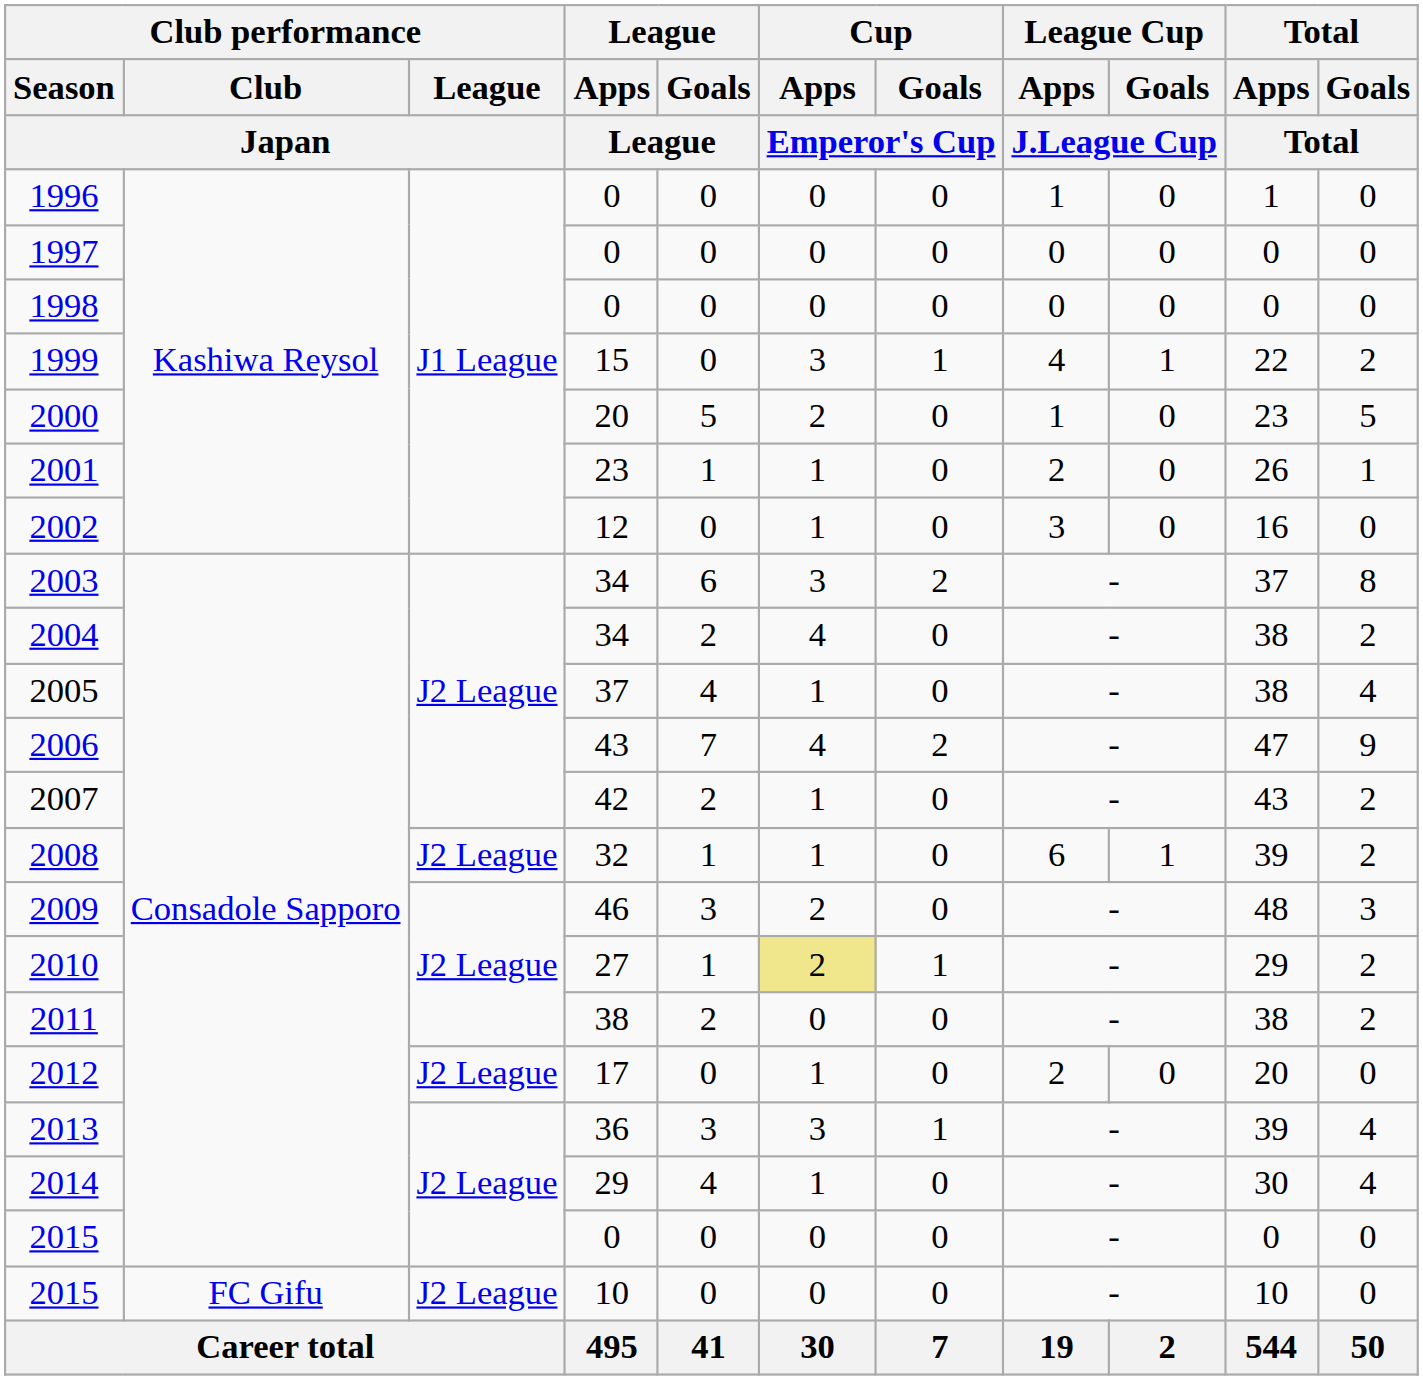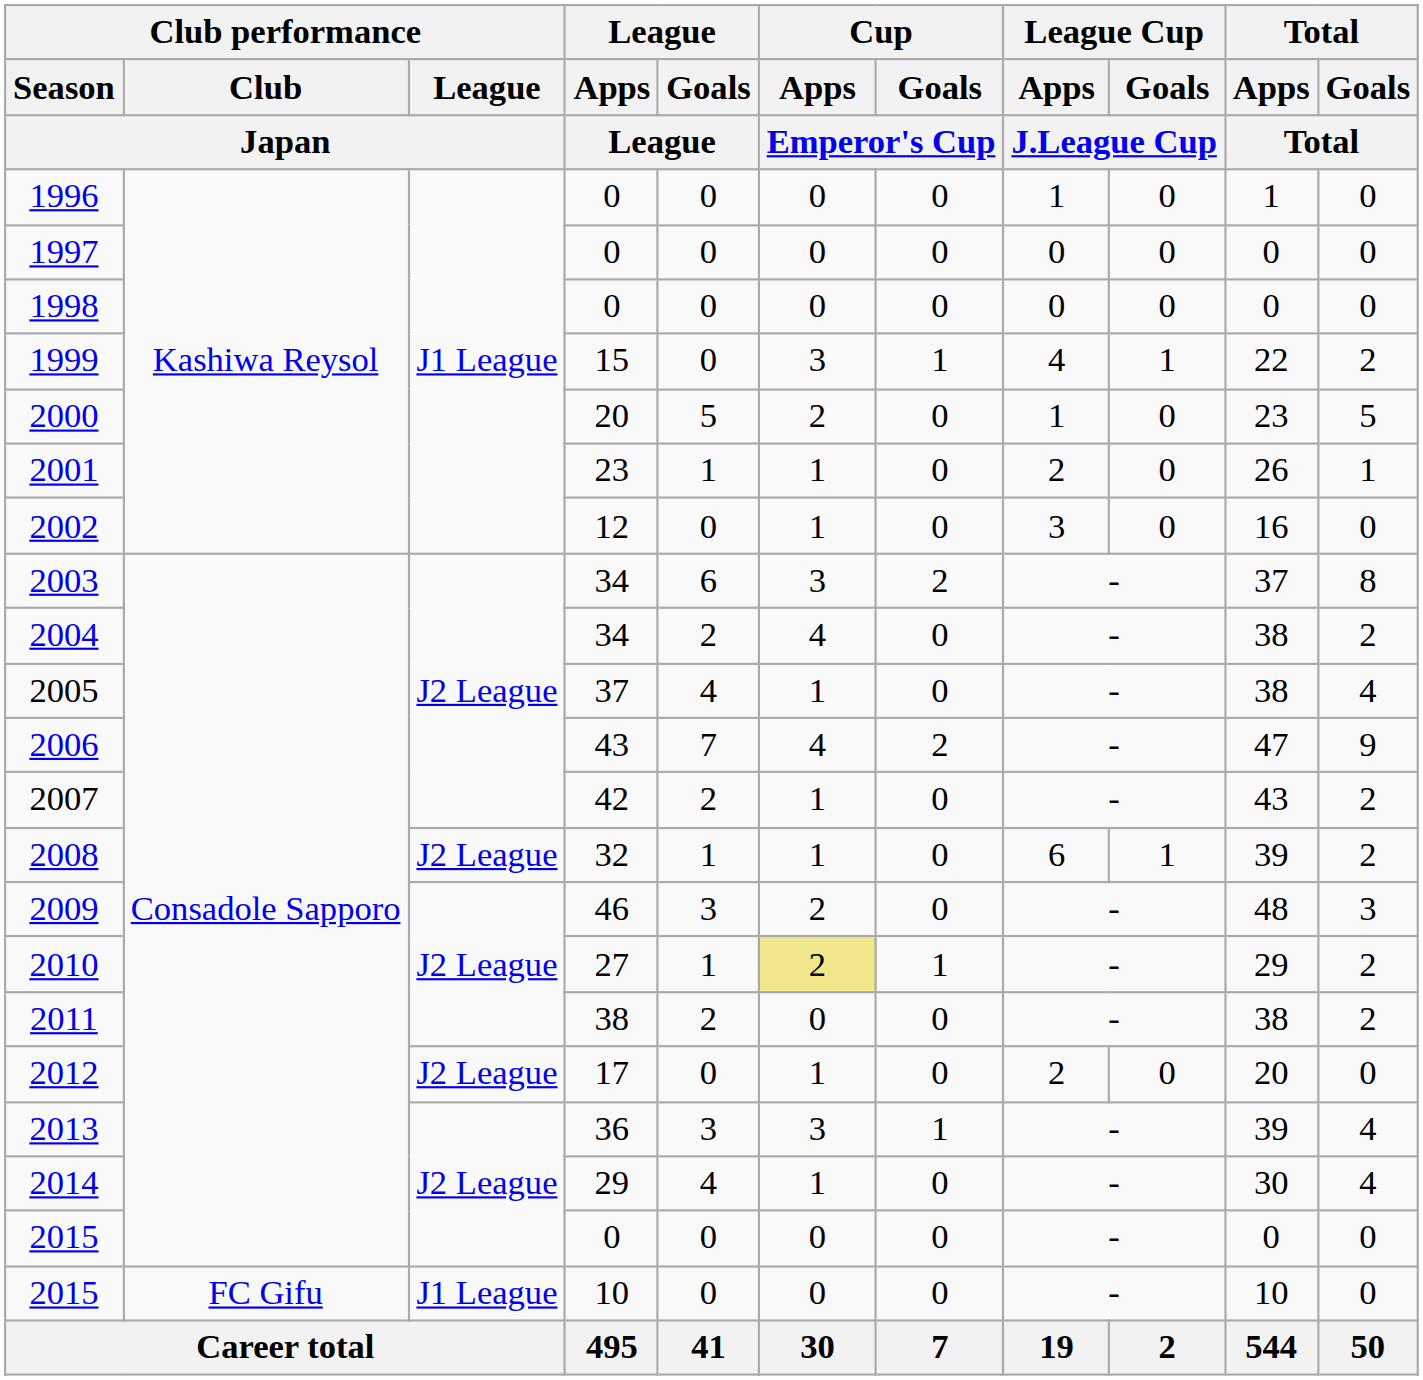2015 / 10 | Club performance / League / Japan: J2 League -> J1 League
